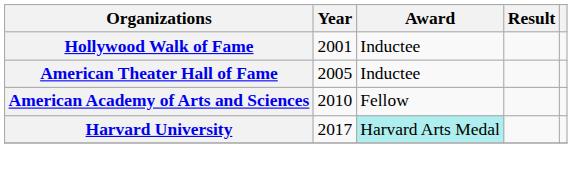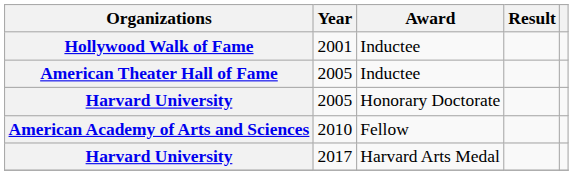+ row: Harvard University | 2005 | Honorary Doctorate
Harvard University / 2017 | Award: paleturquoise background -> no background
